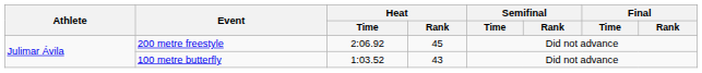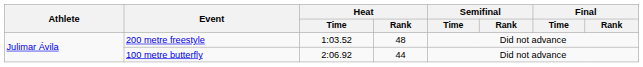200 metre freestyle | Heat / Time: 2:06.92 -> 1:03.52
200 metre freestyle | Heat / Rank: 45 -> 48
100 metre butterfly | Heat / Time: 1:03.52 -> 2:06.92
100 metre butterfly | Heat / Rank: 43 -> 44
